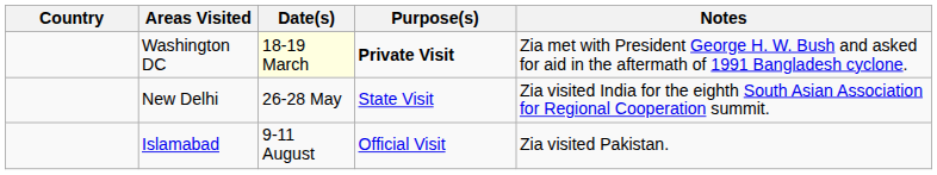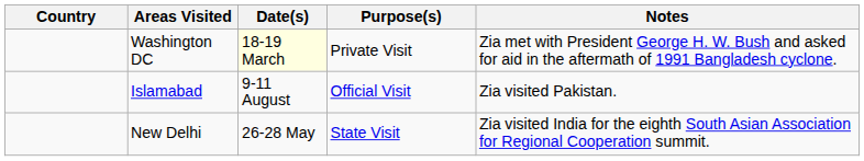Washington DC | Purpose(s): bold -> normal
rows swapped: New Delhi <-> Islamabad
